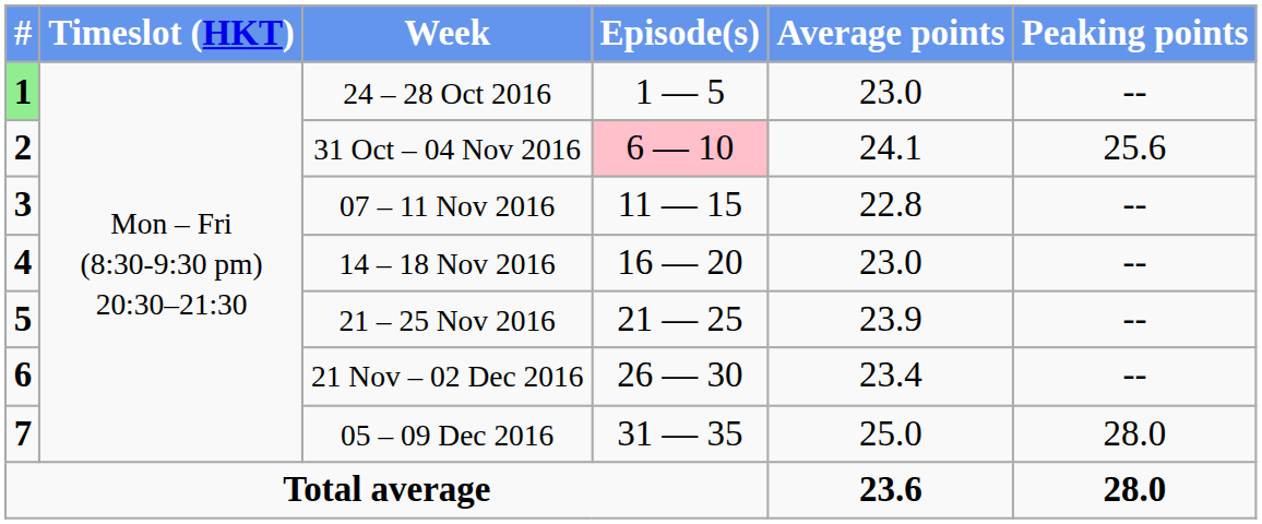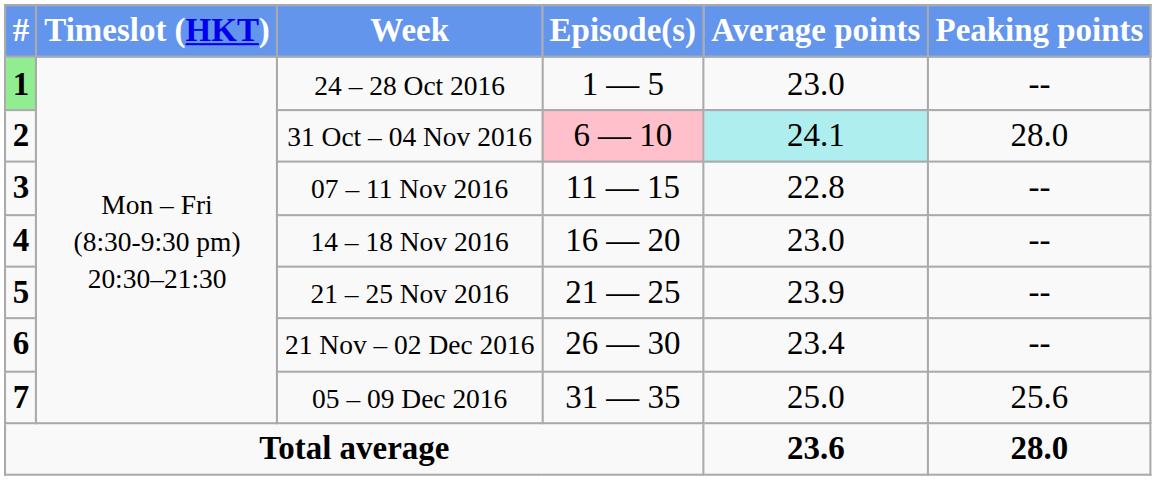31 Oct – 04 Nov 2016 | Average points: no background -> paleturquoise background
31 Oct – 04 Nov 2016 | Peaking points: 25.6 -> 28.0
05 – 09 Dec 2016 | Peaking points: 28.0 -> 25.6
